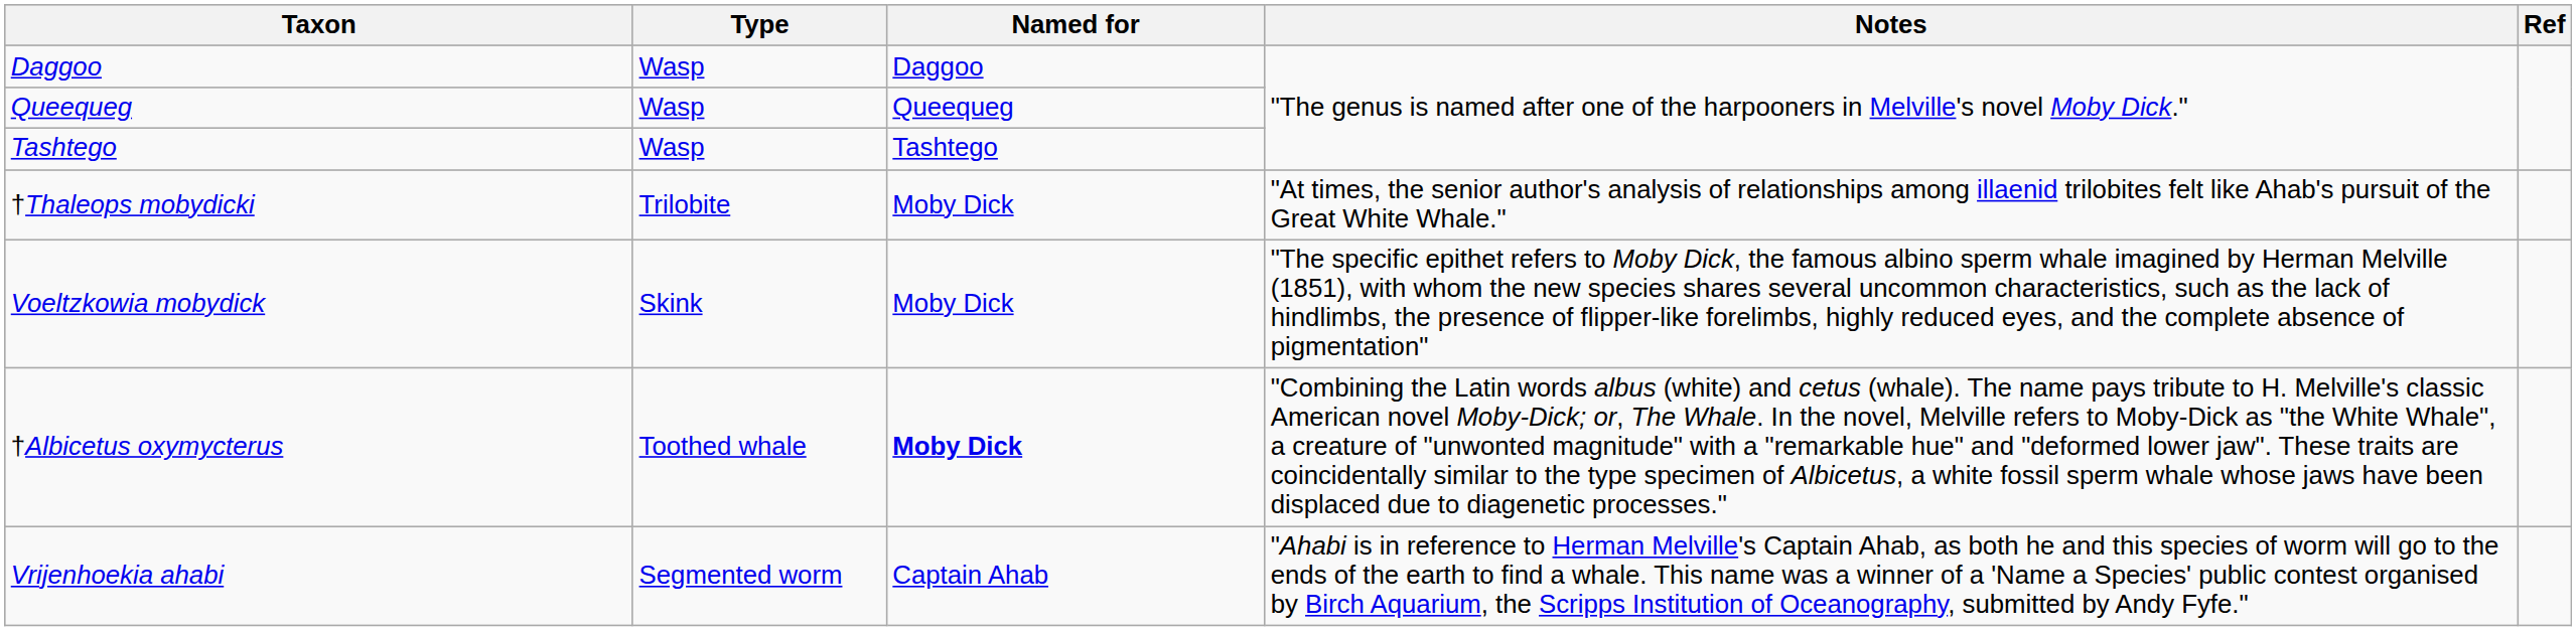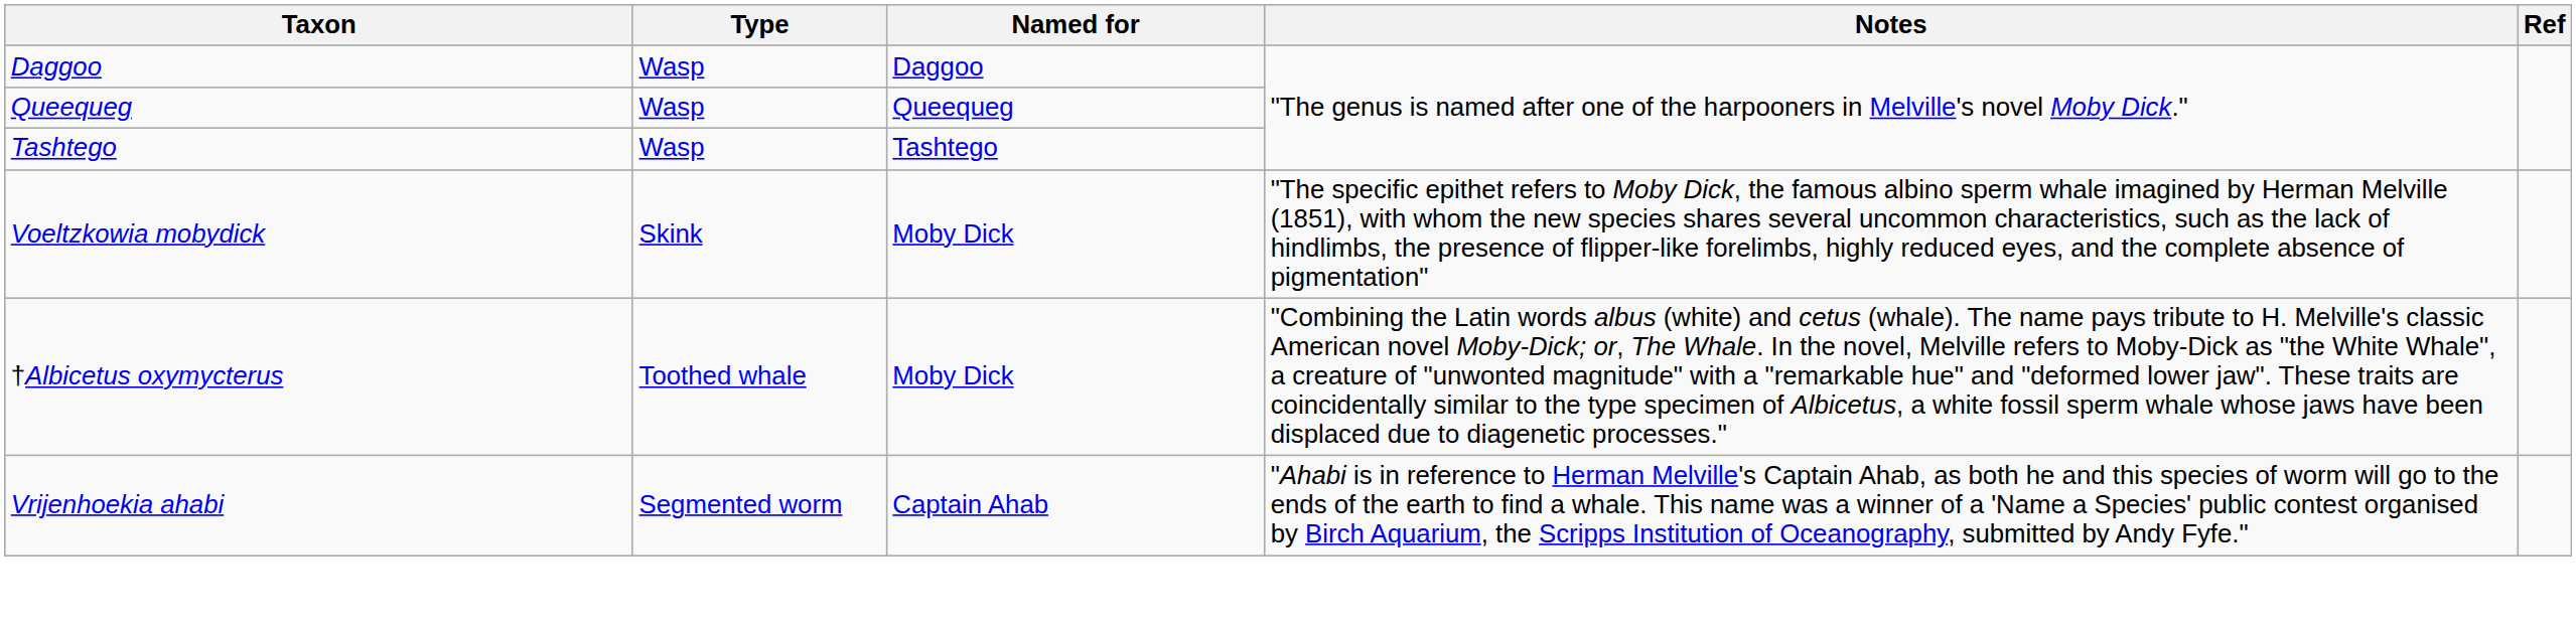- row: †Thaleops mobydicki | Trilobite | Moby Dick | "At times, the senior author's analysis of relationships among illaenid trilobites felt like Ahab's pursuit of the Great White Whale."
†Albicetus oxymycterus | Named for: bold -> normal
